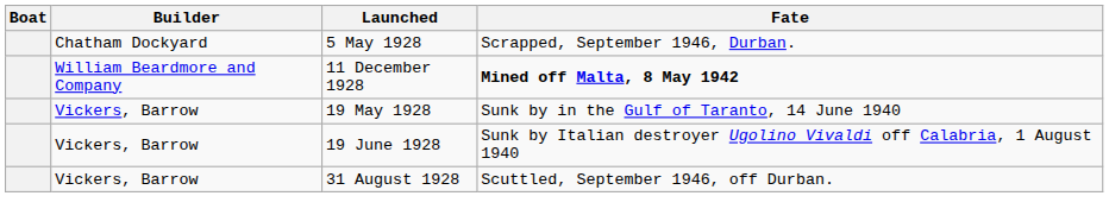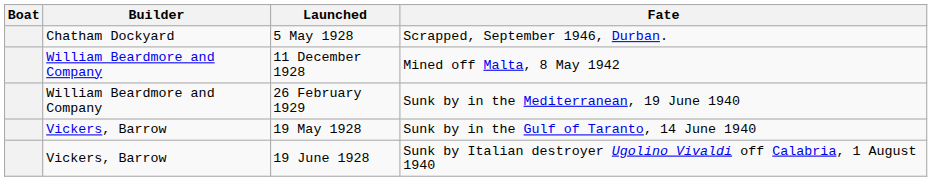11 December 1928 | Fate: bold -> normal
+ row: William Beardmore and Company | 26 February 1929 | Sunk by in the Mediterranean, 19 June 1940
- row: Vickers, Barrow | 31 August 1928 | Scuttled, September 1946, off Durban.
